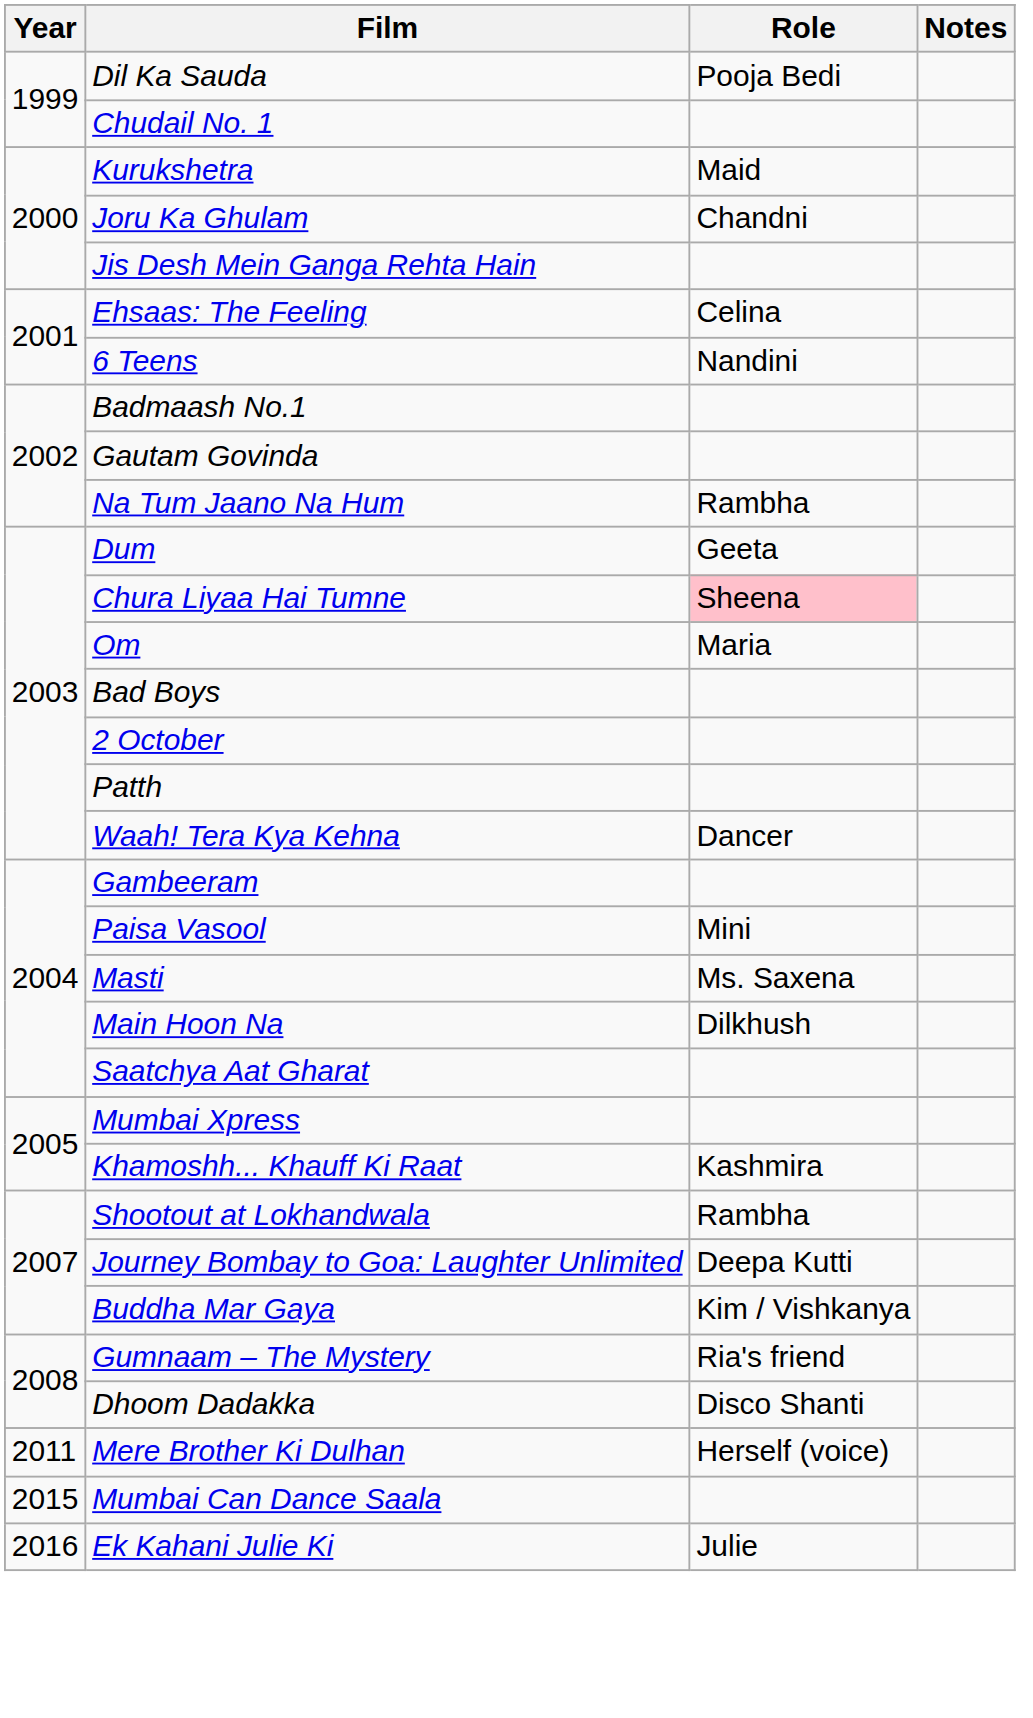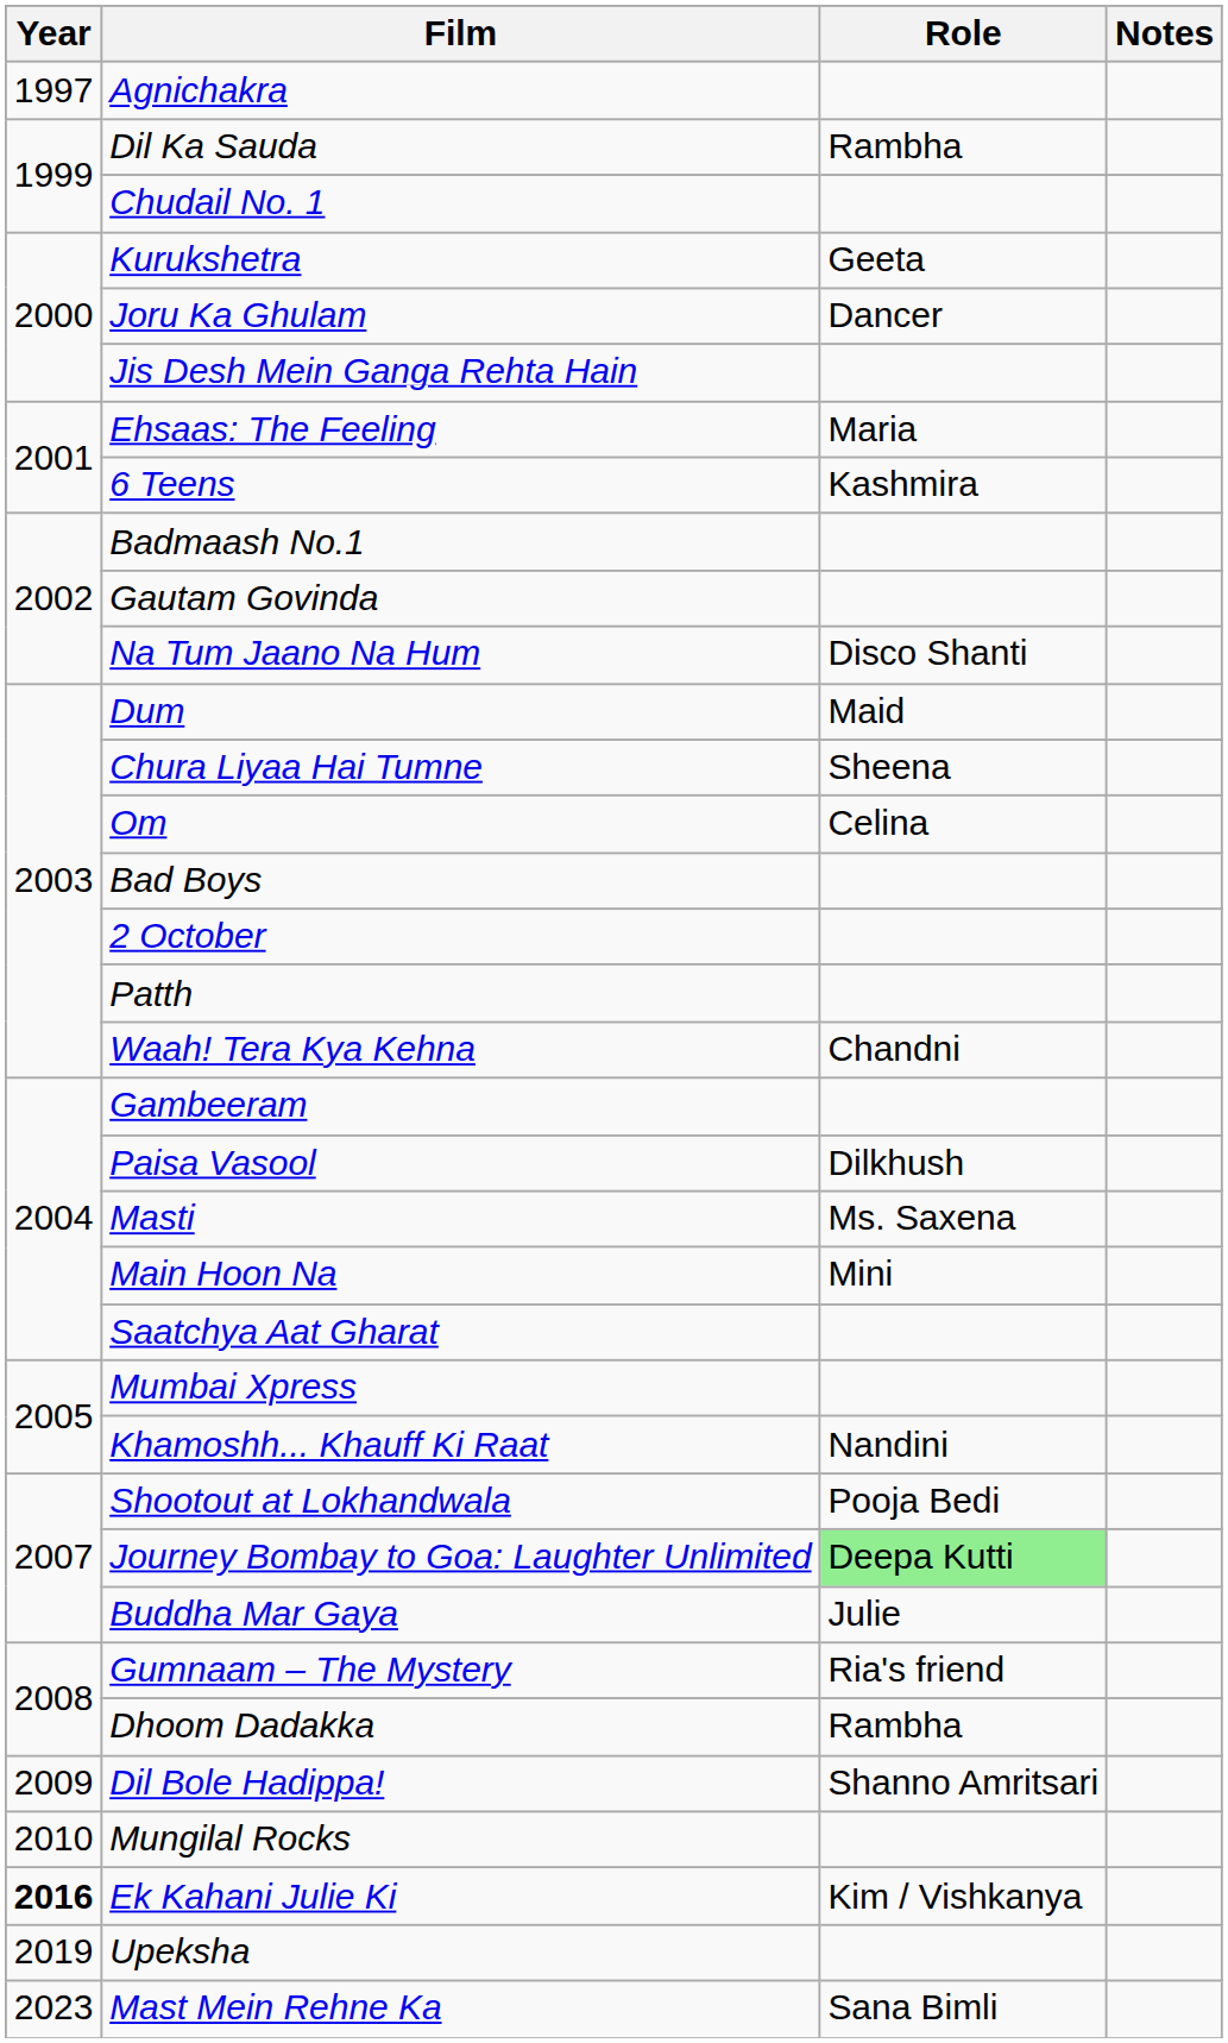+ row: 1997 | Agnichakra
Dil Ka Sauda | Role: Pooja Bedi -> Rambha
Kurukshetra | Role: Maid -> Geeta
Joru Ka Ghulam | Role: Chandni -> Dancer
Ehsaas: The Feeling | Role: Celina -> Maria
6 Teens | Role: Nandini -> Kashmira
Na Tum Jaano Na Hum | Role: Rambha -> Disco Shanti
Dum | Role: Geeta -> Maid
Chura Liyaa Hai Tumne | Role: pink background -> no background
Om | Role: Maria -> Celina
Waah! Tera Kya Kehna | Role: Dancer -> Chandni
Paisa Vasool | Role: Mini -> Dilkhush
Main Hoon Na | Role: Dilkhush -> Mini
Khamoshh... Khauff Ki Raat | Role: Kashmira -> Nandini
Shootout at Lokhandwala | Role: Rambha -> Pooja Bedi
Journey Bombay to Goa: Laughter Unlimited | Role: no background -> lightgreen background
Buddha Mar Gaya | Role: Kim / Vishkanya -> Julie
Dhoom Dadakka | Role: Disco Shanti -> Rambha
+ row: 2009 | Dil Bole Hadippa! | Shanno Amritsari
+ row: 2010 | Mungilal Rocks
- row: 2011 | Mere Brother Ki Dulhan | Herself (voice)
- row: 2015 | Mumbai Can Dance Saala
Ek Kahani Julie Ki | Year: normal -> bold
Ek Kahani Julie Ki | Role: Julie -> Kim / Vishkanya
+ row: 2019 | Upeksha
+ row: 2023 | Mast Mein Rehne Ka | Sana Bimli
